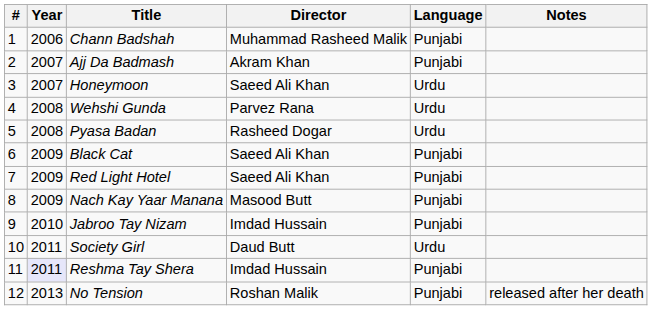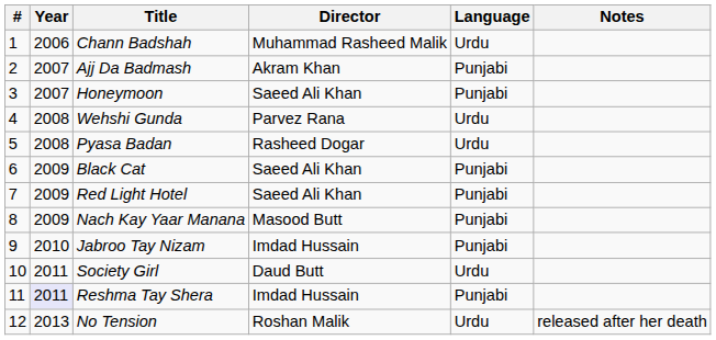Chann Badshah | Language: Punjabi -> Urdu
Honeymoon | Language: Urdu -> Punjabi
No Tension | Language: Punjabi -> Urdu
